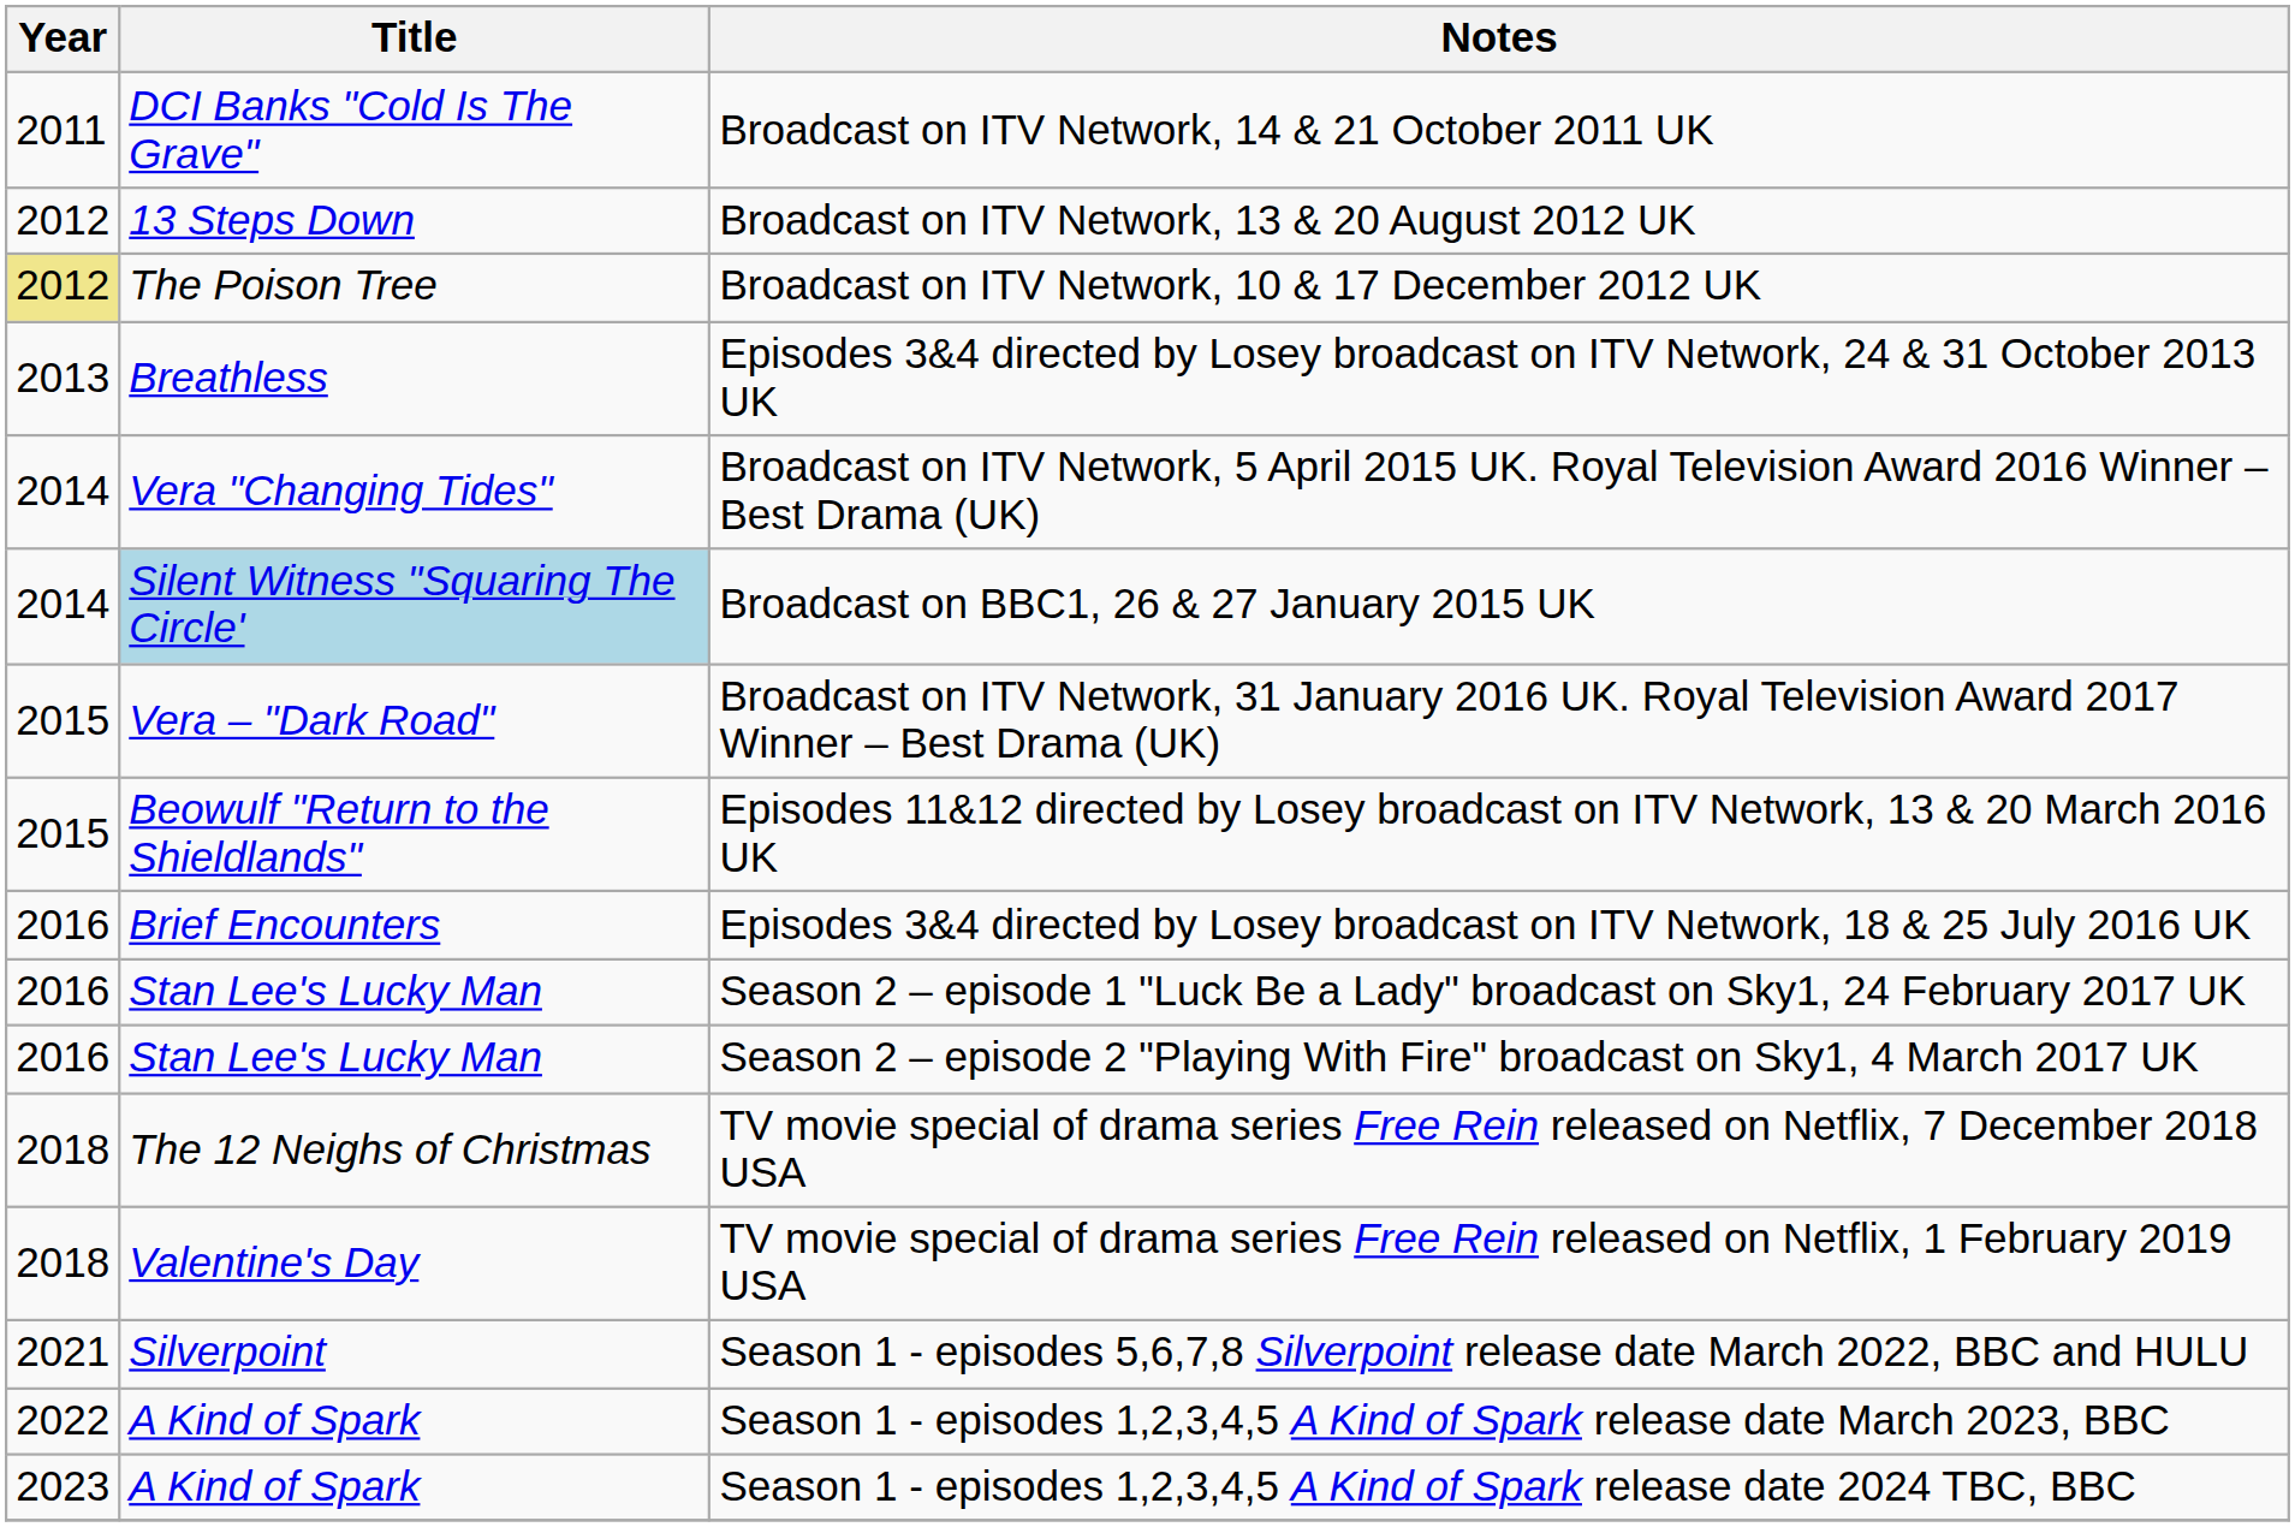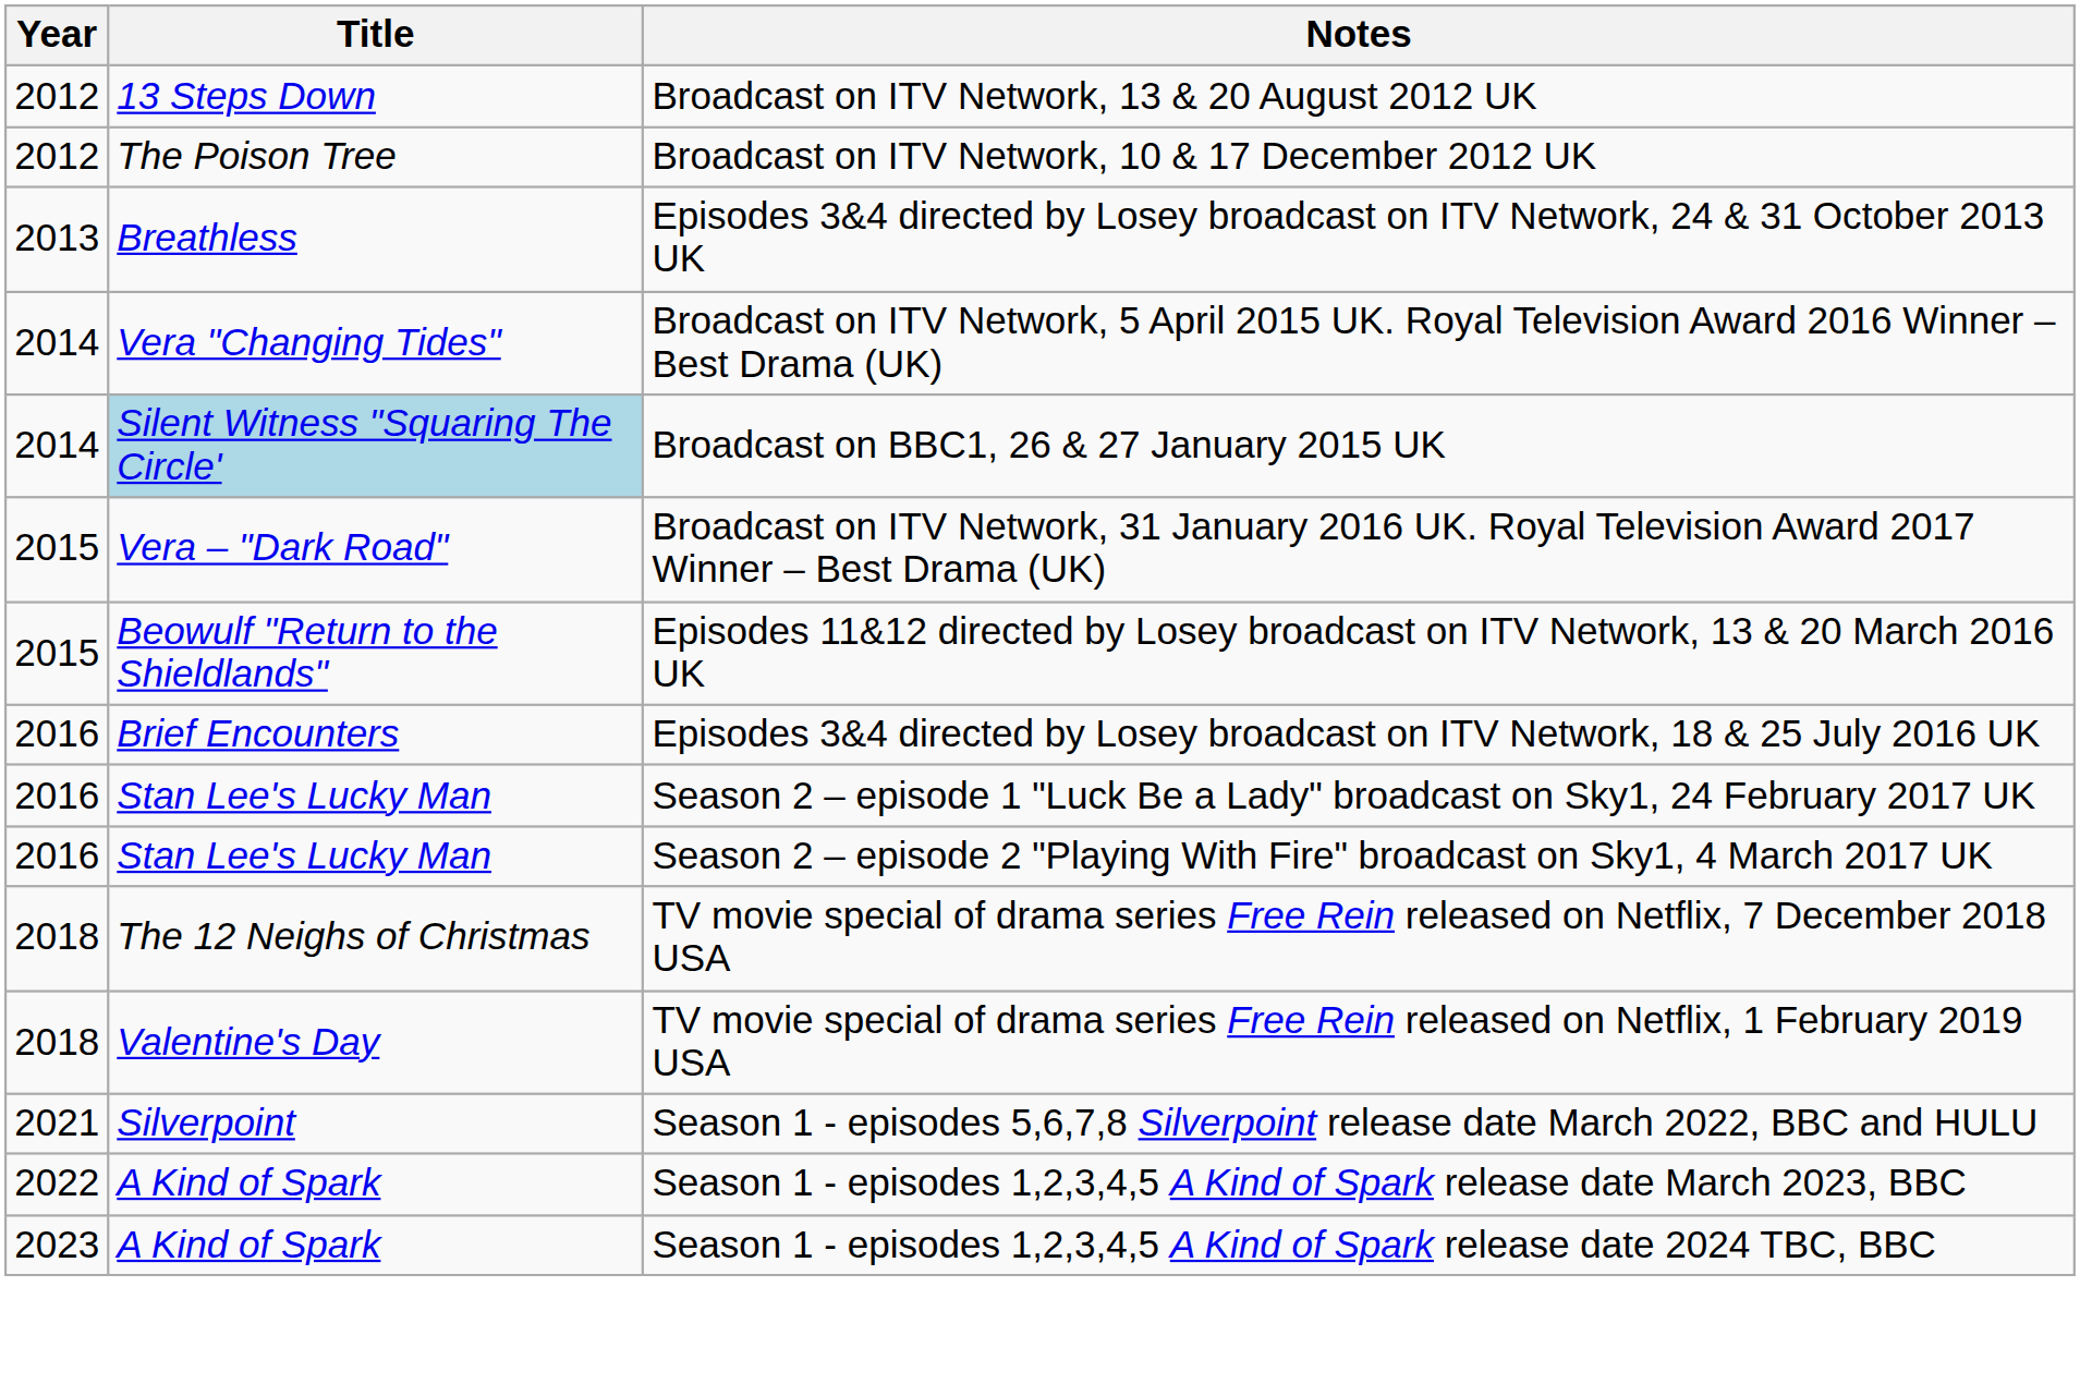- row: 2011 | DCI Banks "Cold Is The Grave" | Broadcast on ITV Network, 14 & 21 October 2011 UK
Broadcast on ITV Network, 10 & 17 December 2012 UK | Year: khaki background -> no background
